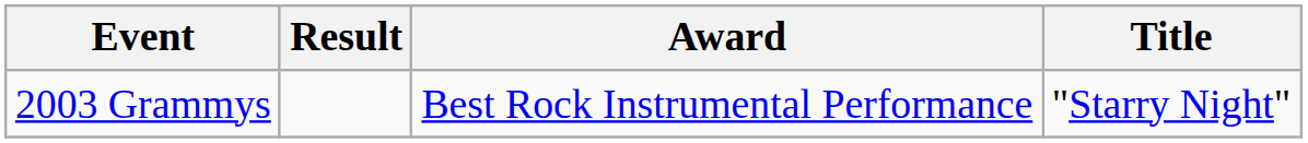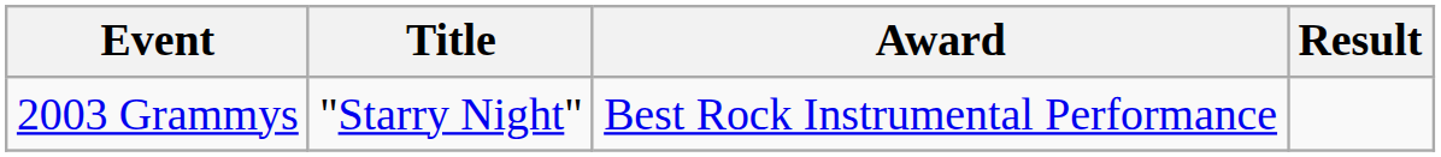columns swapped: Title <-> Result
